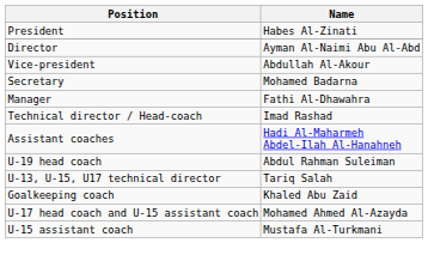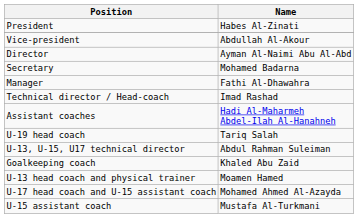rows swapped: Vice-president <-> Director
U-19 head coach | Name: Abdul Rahman Suleiman -> Tariq Salah
U-13, U-15, U17 technical director | Name: Tariq Salah -> Abdul Rahman Suleiman
+ row: U-13 head coach and physical trainer | Moamen Hamed
